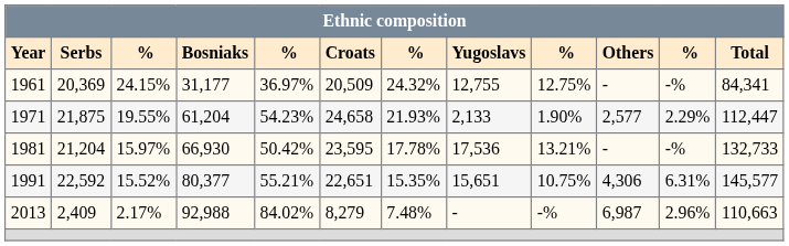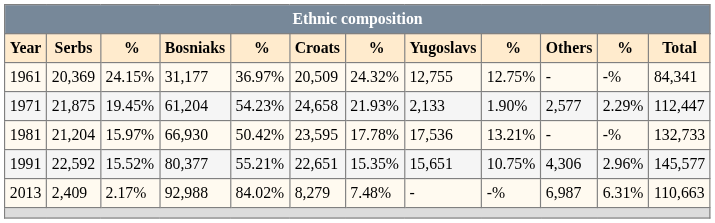1971 | column 3: 19.55% -> 19.45%
1991 | column 11: 6.31% -> 2.96%
2013 | column 11: 2.96% -> 6.31%
